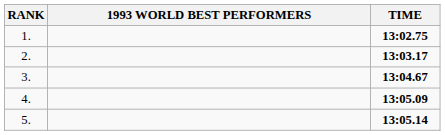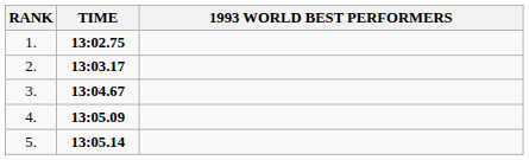columns swapped: 1993 WORLD BEST PERFORMERS <-> TIME
